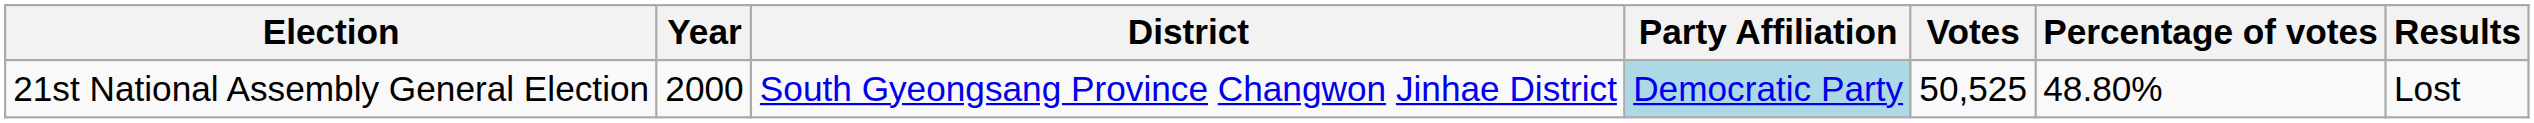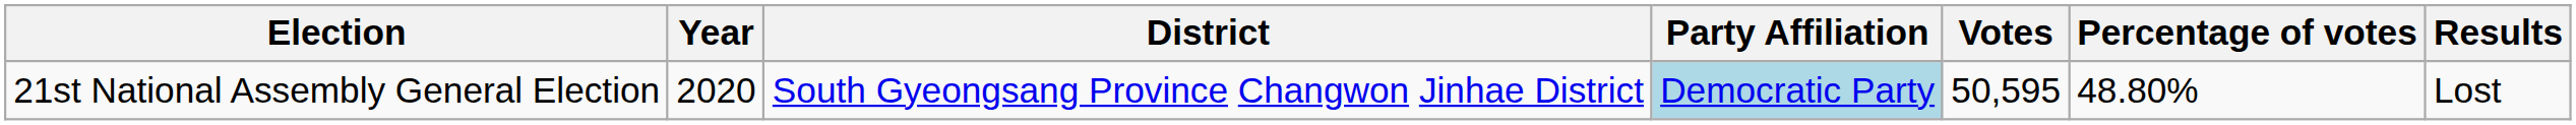21st National Assembly General Election | Year: 2000 -> 2020
21st National Assembly General Election | Votes: 50,525 -> 50,595
